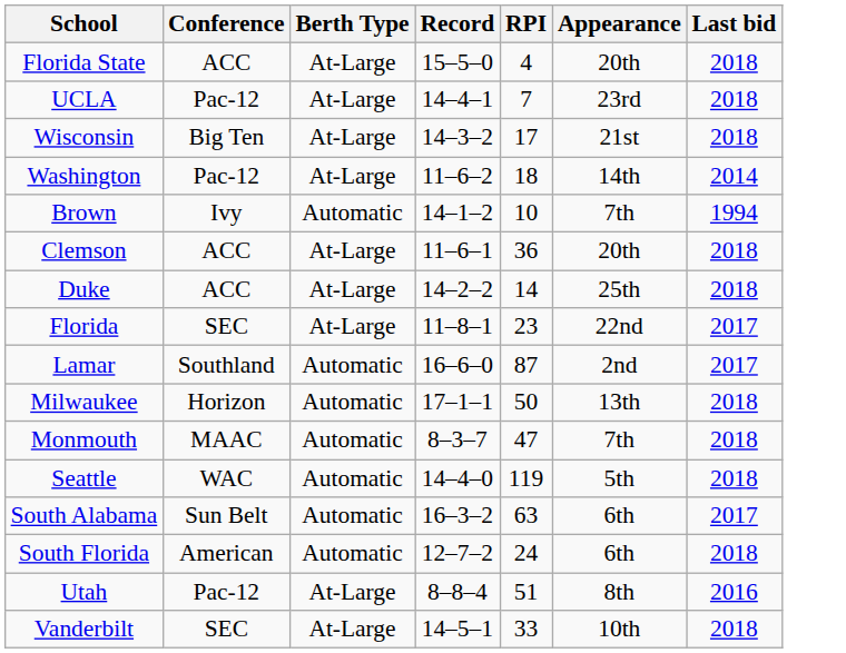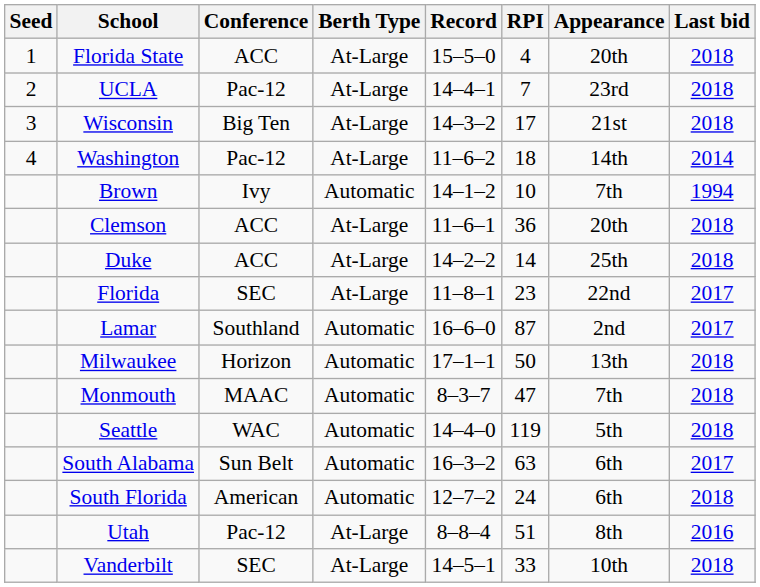+ column: Seed | 1 | 2 | 3 | 4
